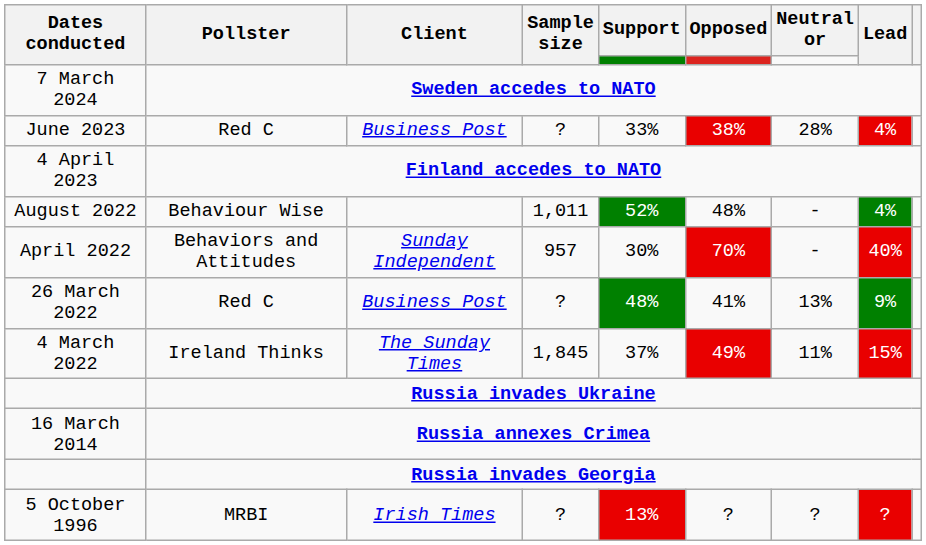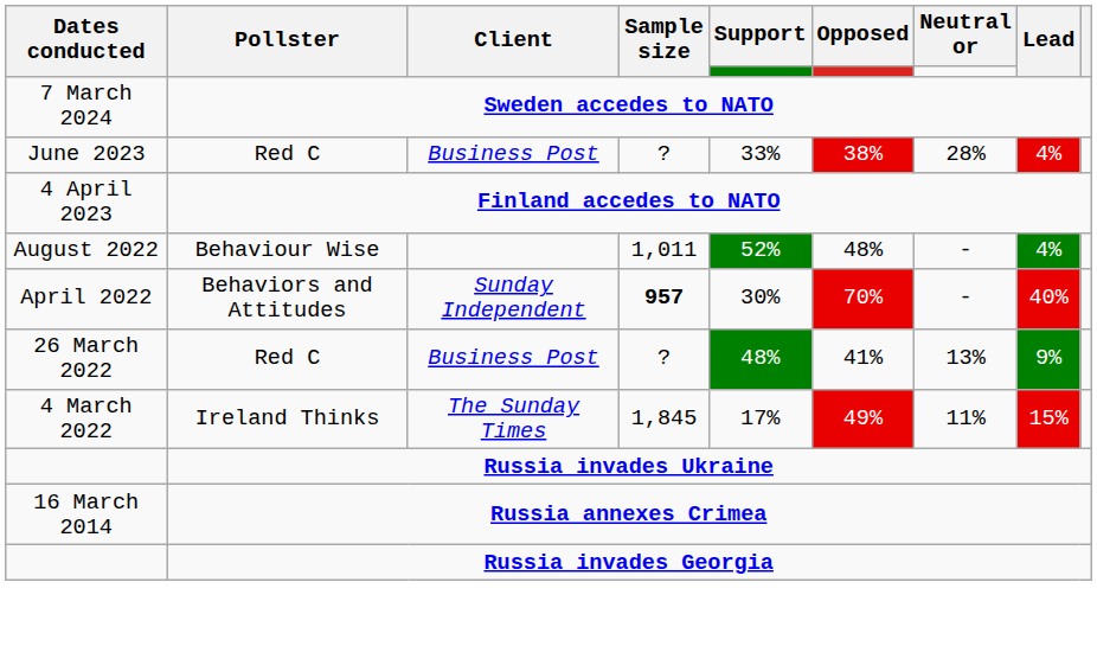April 2022 | Sample size: normal -> bold
4 March 2022 | Support: 37% -> 17%
- row: 5 October 1996 | MRBI | Irish Times | ? | 13% | ? | ? | ?
